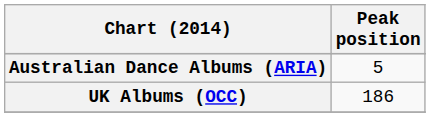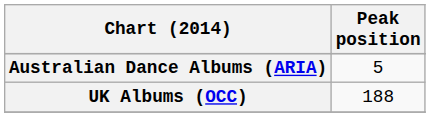UK Albums (OCC) | Peak position: 186 -> 188
